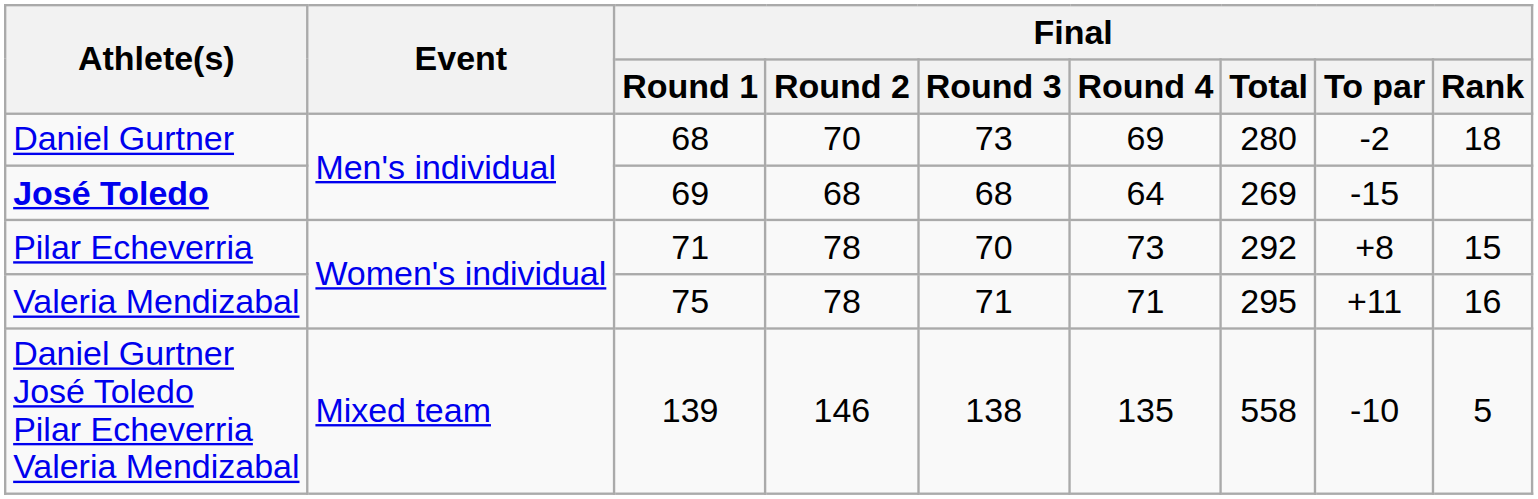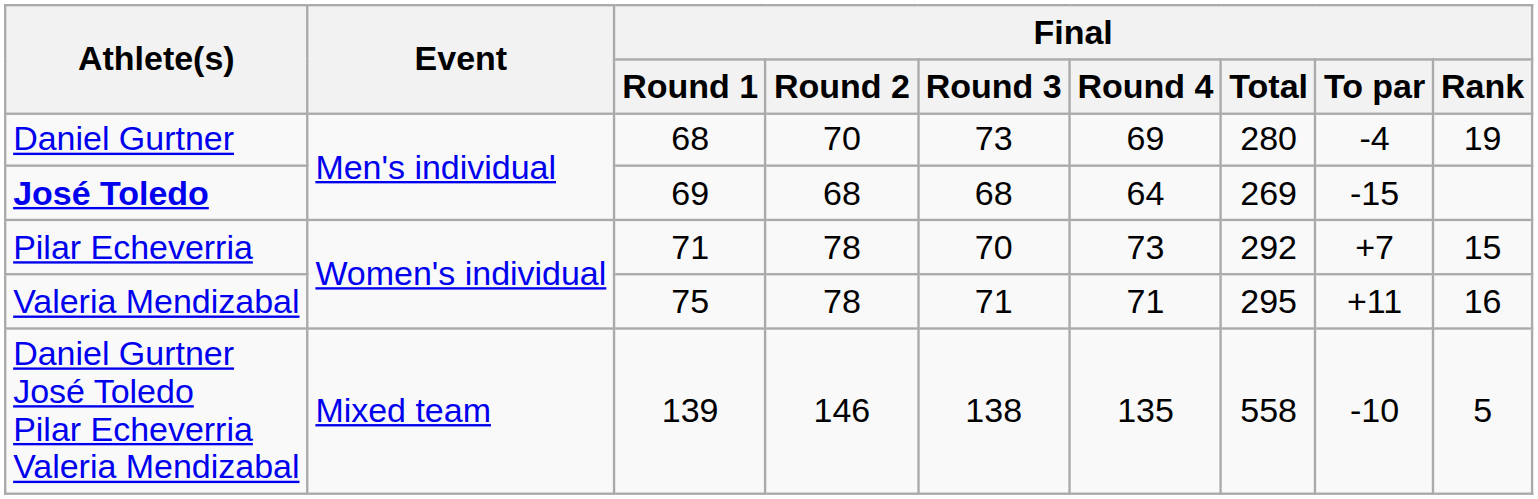Daniel Gurtner | Final / To par: -2 -> -4
Daniel Gurtner | Final / Rank: 18 -> 19
Pilar Echeverria | Final / To par: +8 -> +7
